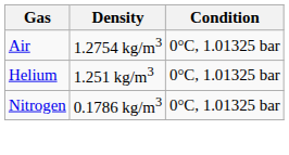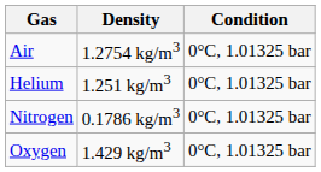+ row: Oxygen | 1.429 kg/m3 | 0°C, 1.01325 bar
